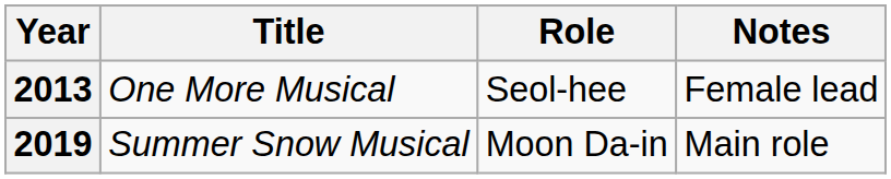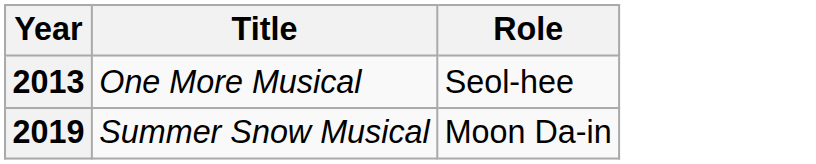- column: Notes | Female lead | Main role
